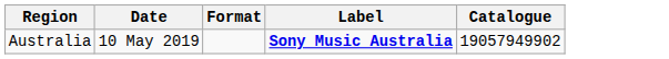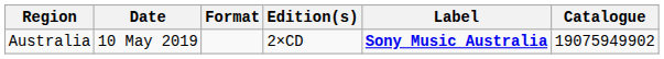+ column: Edition(s) | 2×CD
Australia | Catalogue: 19057949902 -> 19075949902
